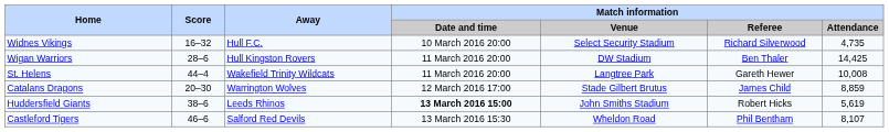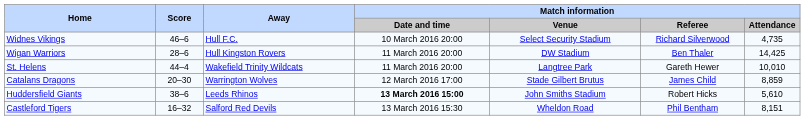Widnes Vikings | Score: 16–32 -> 46–6
St. Helens | Match information / Attendance: 10,008 -> 10,010
Huddersfield Giants | Match information / Attendance: 5,619 -> 5,610
Castleford Tigers | Score: 46–6 -> 16–32
Castleford Tigers | Match information / Attendance: 8,107 -> 8,151
